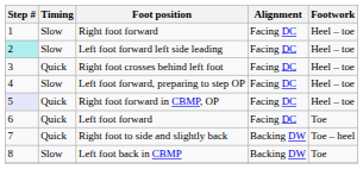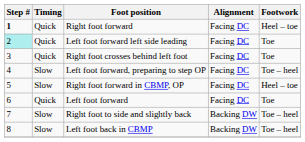Right foot forward | Step #: normal -> bold
Right foot forward | Timing: Slow -> Quick
Left foot forward left side leading | Timing: Slow -> Quick
Left foot forward left side leading | Footwork: Heel – toe -> Toe
Right foot crosses behind left foot | Footwork: Heel – toe -> Toe
Left foot forward, preparing to step OP | Footwork: Heel – toe -> Toe – heel
Right foot forward in CBMP, OP | Step #: lavender background -> no background
Right foot forward in CBMP, OP | Timing: Quick -> Slow
Right foot to side and slightly back | Timing: Quick -> Slow
Left foot back in CBMP | Footwork: Toe -> Toe – heel
